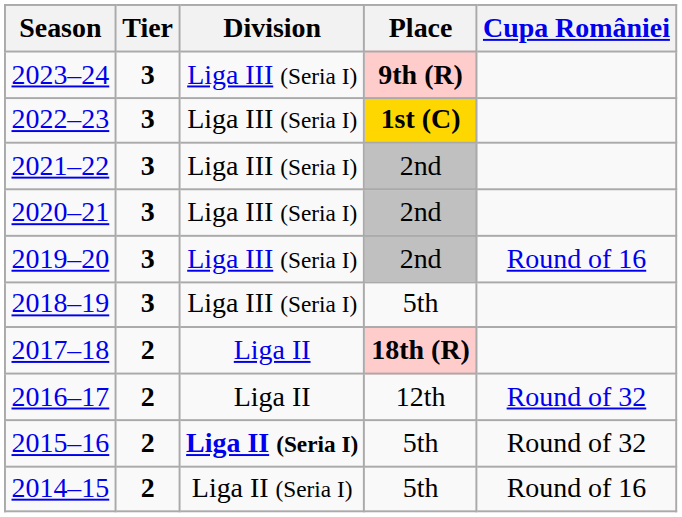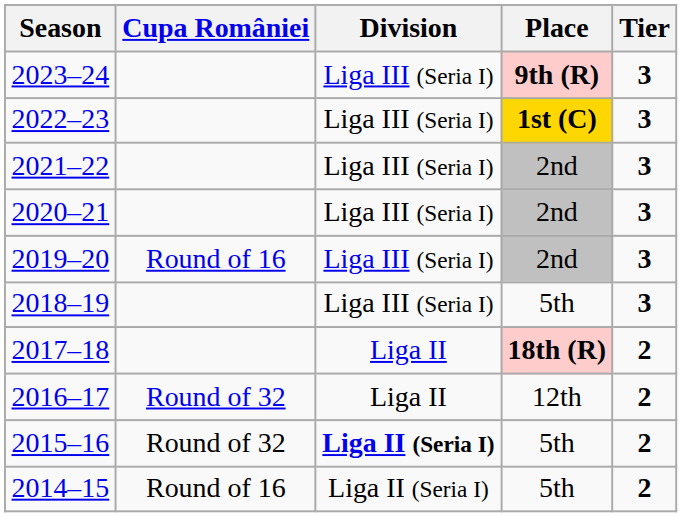columns swapped: Tier <-> Cupa României
